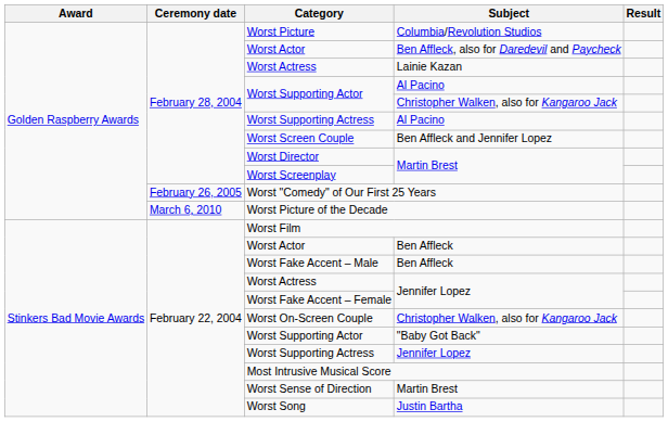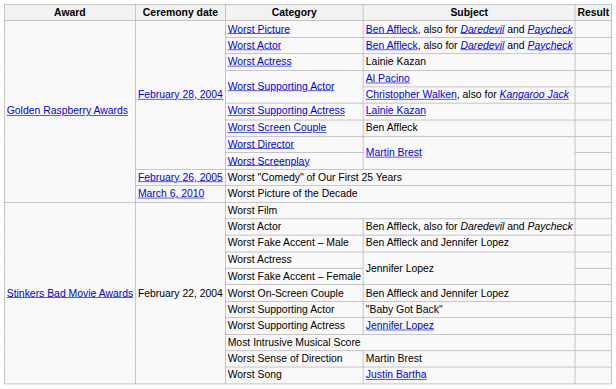Worst Picture | Subject: Columbia/Revolution Studios -> Ben Affleck, also for Daredevil and Paycheck
February 28, 2004 / Worst Supporting Actress | Subject: Al Pacino -> Lainie Kazan
Worst Screen Couple | Subject: Ben Affleck and Jennifer Lopez -> Ben Affleck
February 22, 2004 / Worst Actor | Subject: Ben Affleck -> Ben Affleck, also for Daredevil and Paycheck
Worst Fake Accent – Male | Subject: Ben Affleck -> Ben Affleck and Jennifer Lopez
Worst On-Screen Couple | Subject: Christopher Walken, also for Kangaroo Jack -> Ben Affleck and Jennifer Lopez
